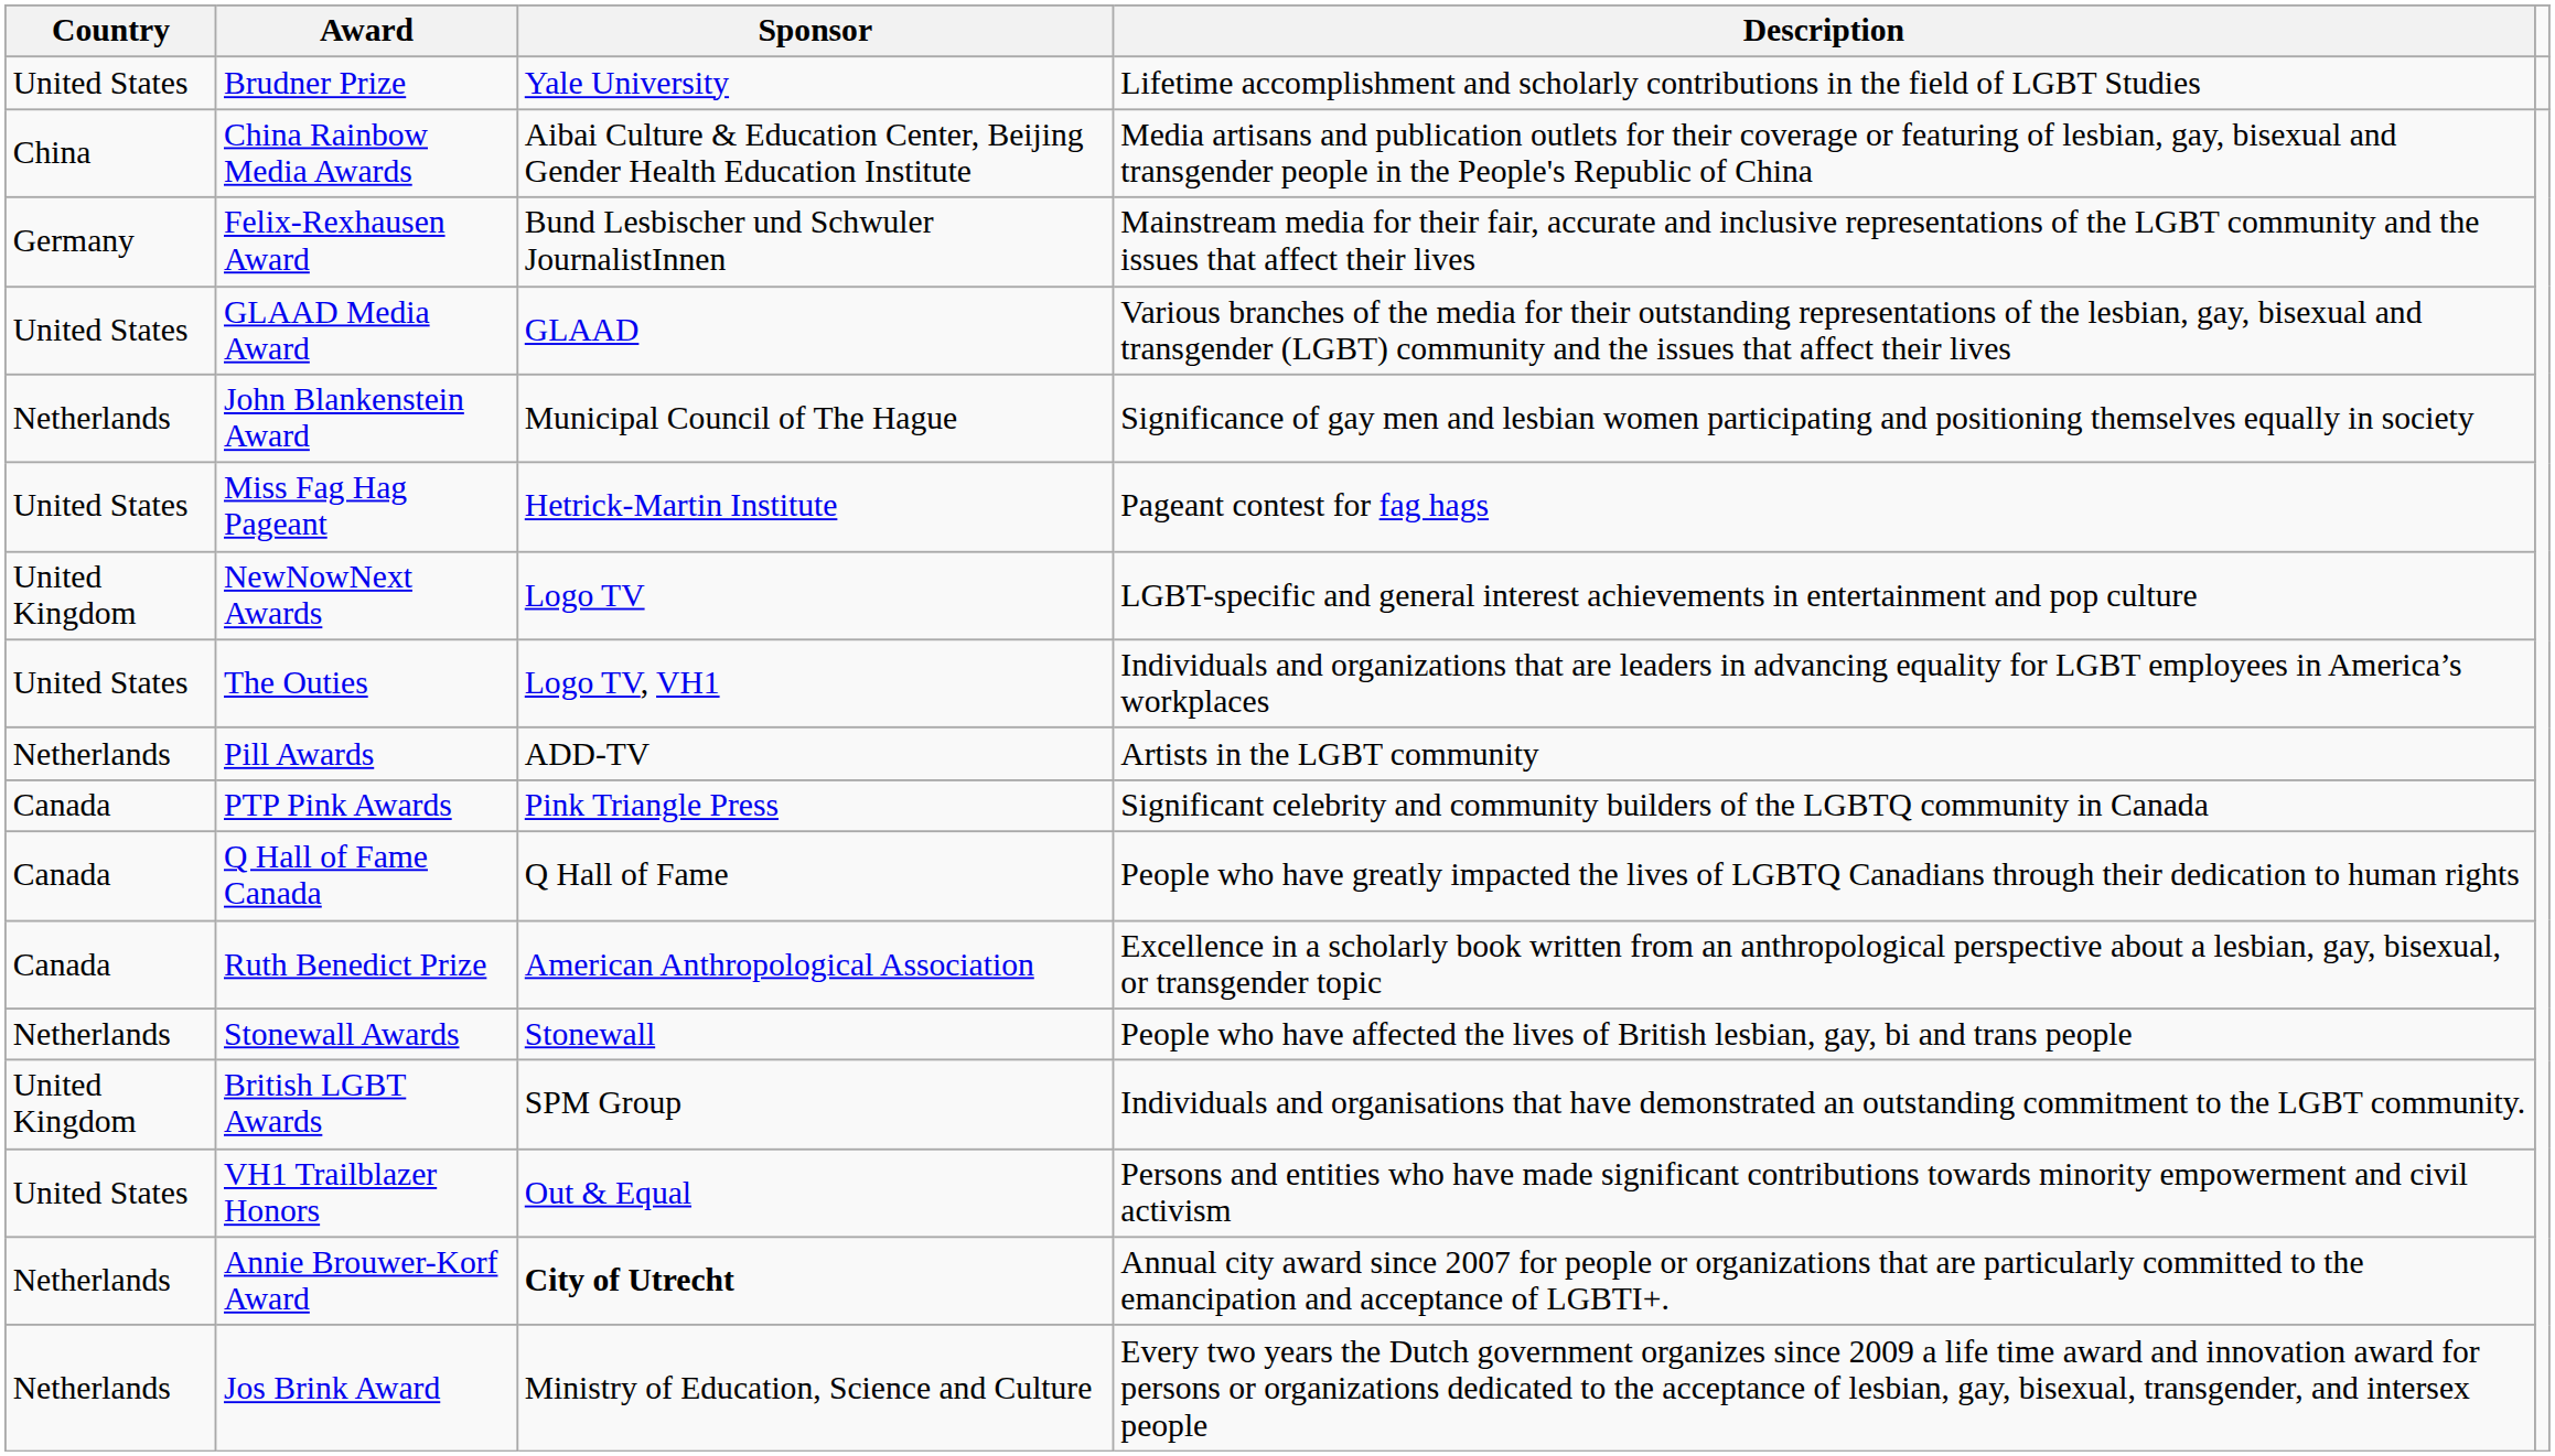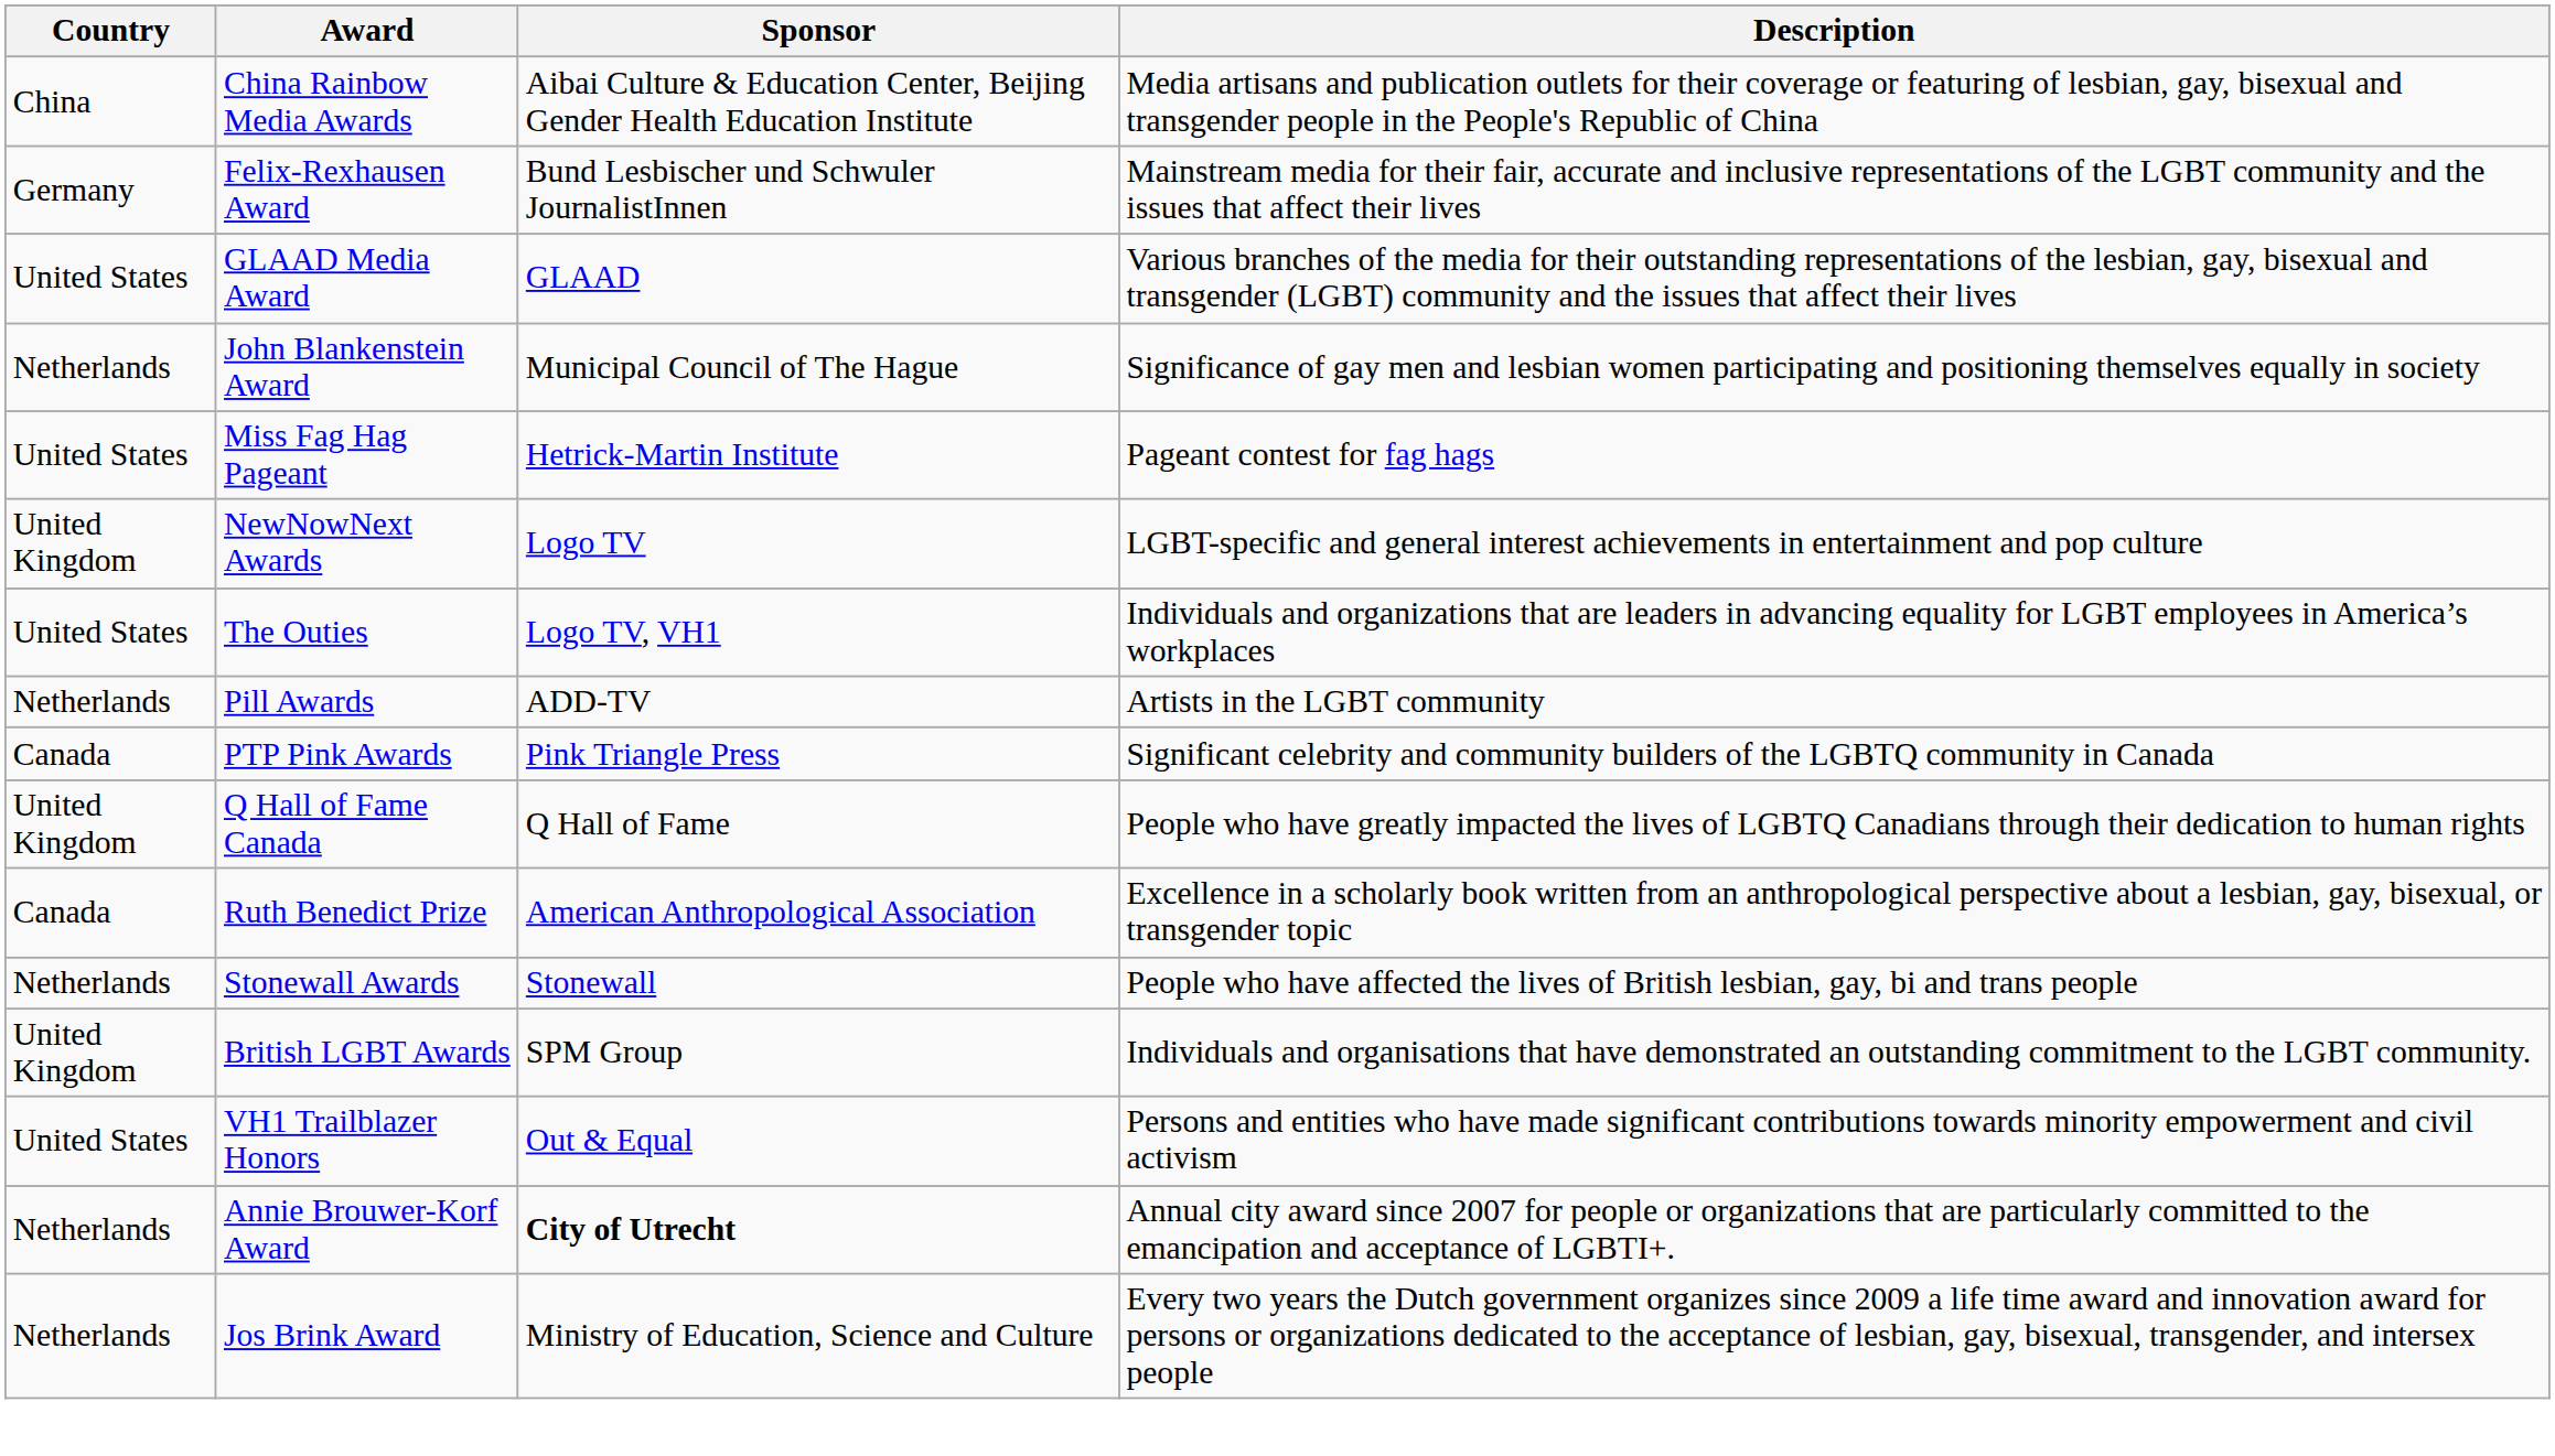- row: United States | Brudner Prize | Yale University | Lifetime accomplishment and scholarly contributions in the field of LGBT Studies
Q Hall of Fame Canada | Country: Canada -> United Kingdom
